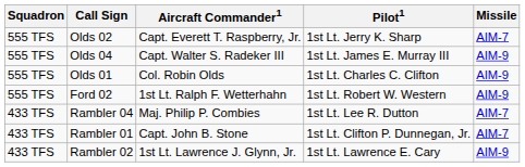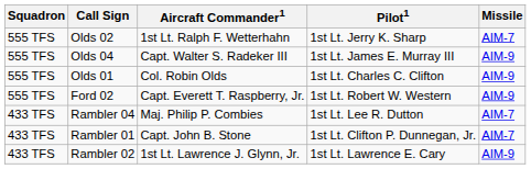Olds 02 | Aircraft Commander1: Capt. Everett T. Raspberry, Jr. -> 1st Lt. Ralph F. Wetterhahn
Ford 02 | Aircraft Commander1: 1st Lt. Ralph F. Wetterhahn -> Capt. Everett T. Raspberry, Jr.
